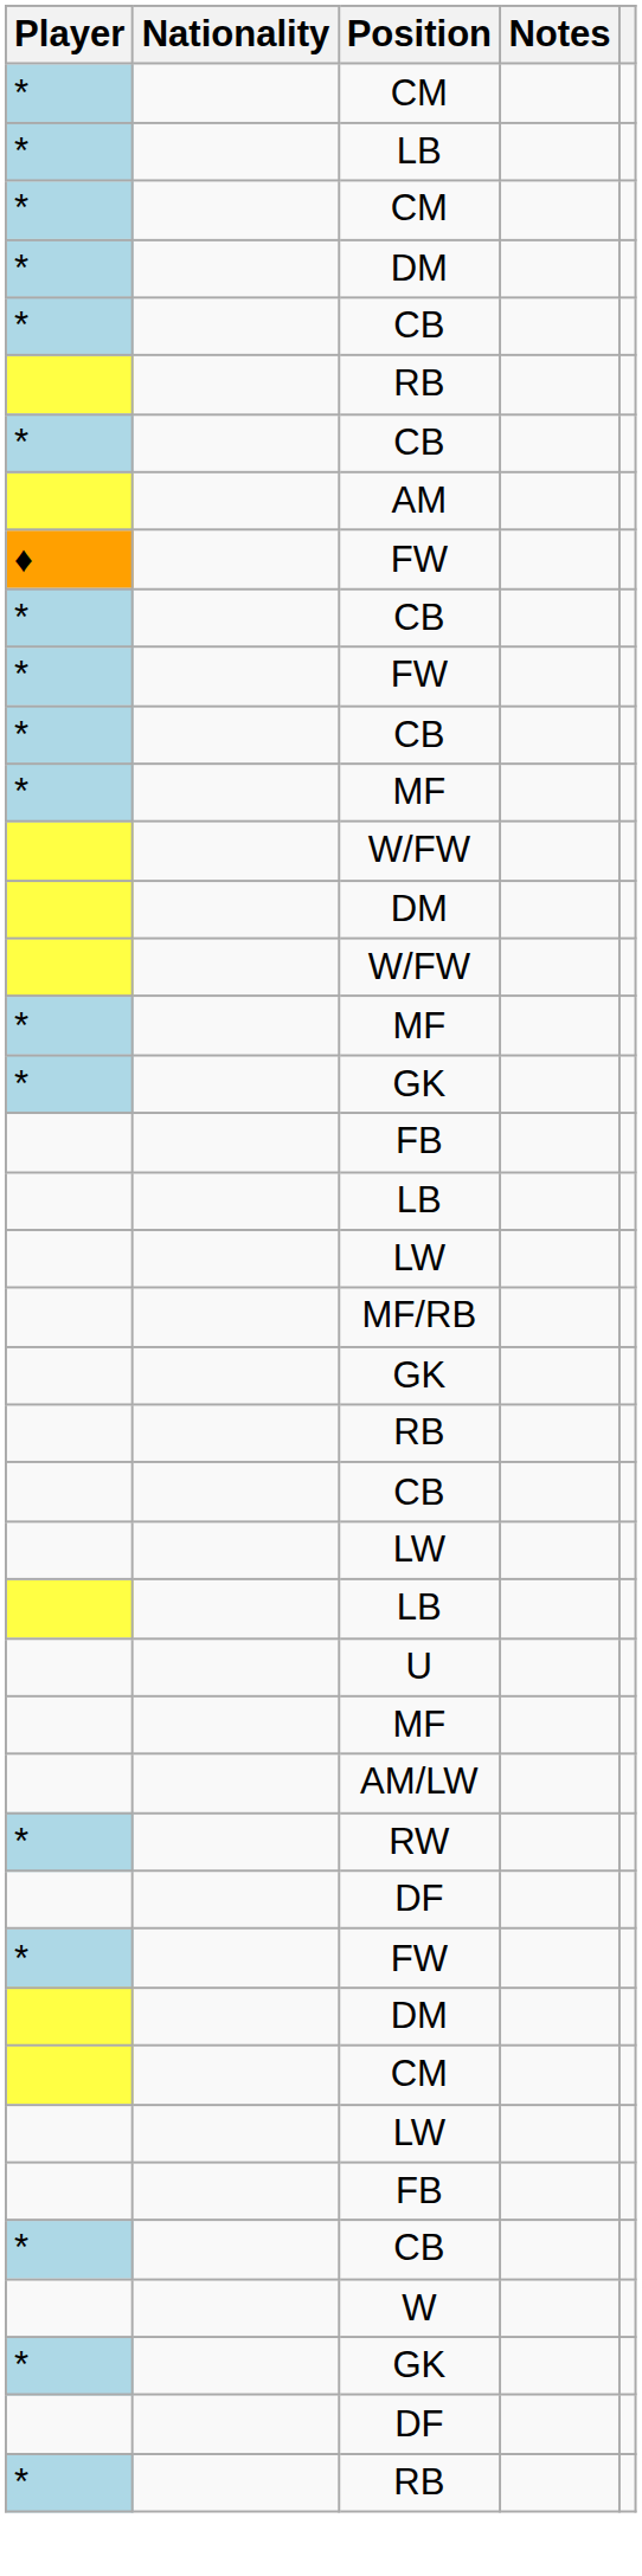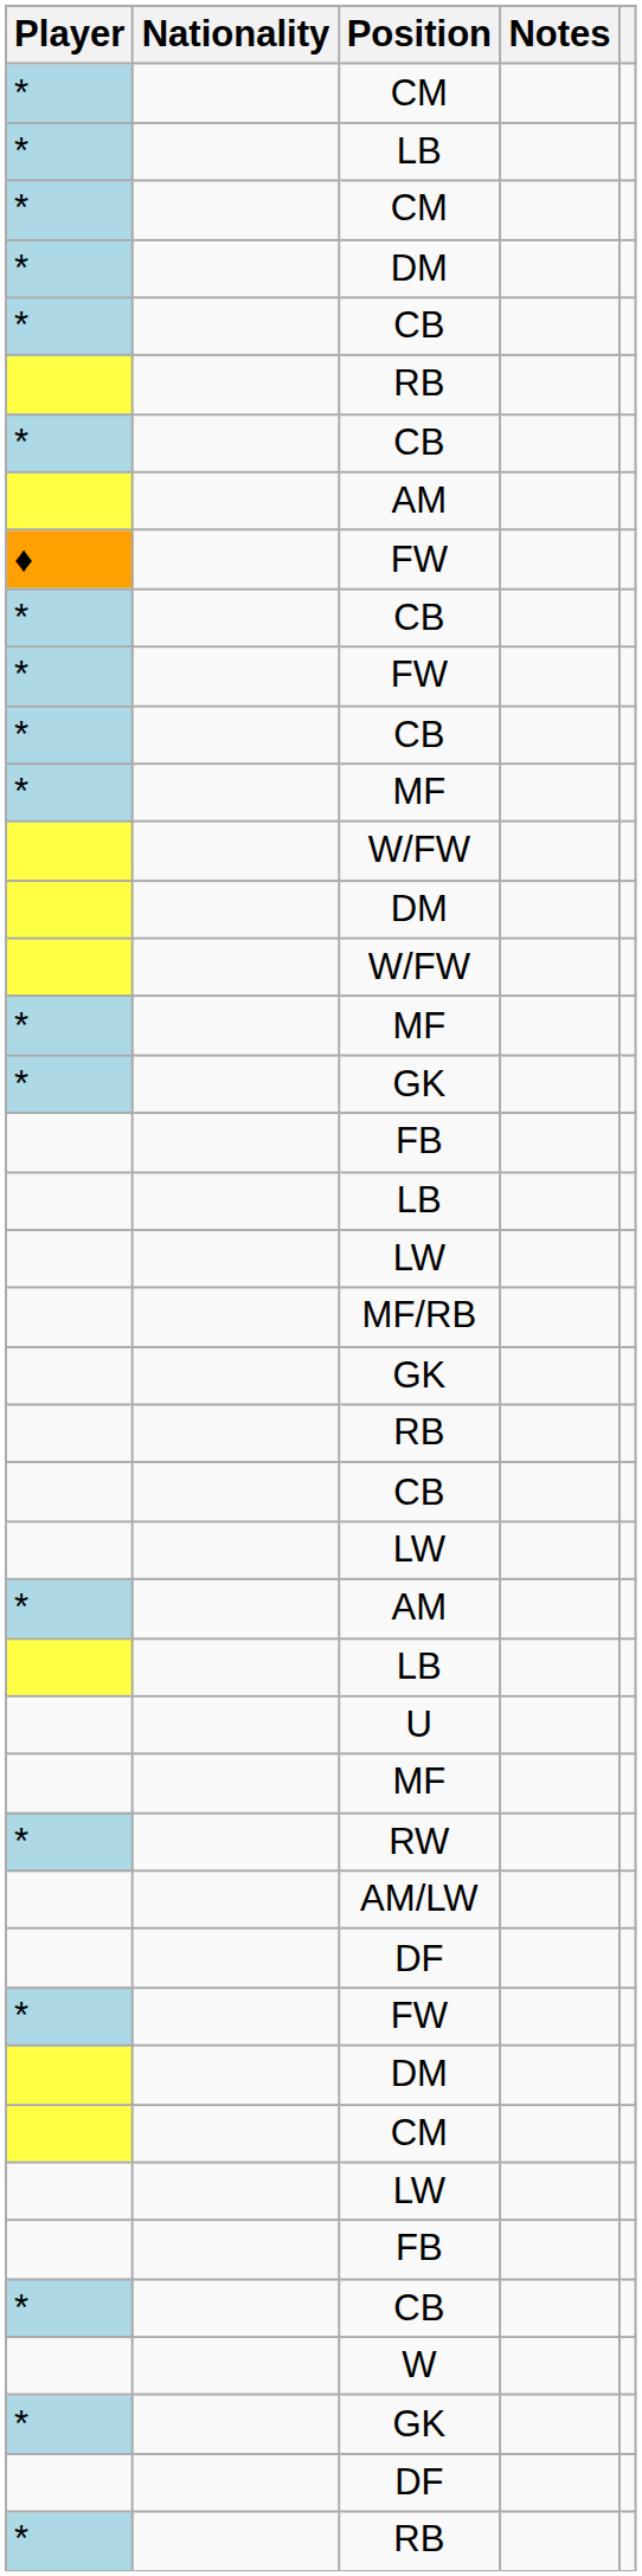+ row: * | AM
rows swapped: AM/LW <-> RW
